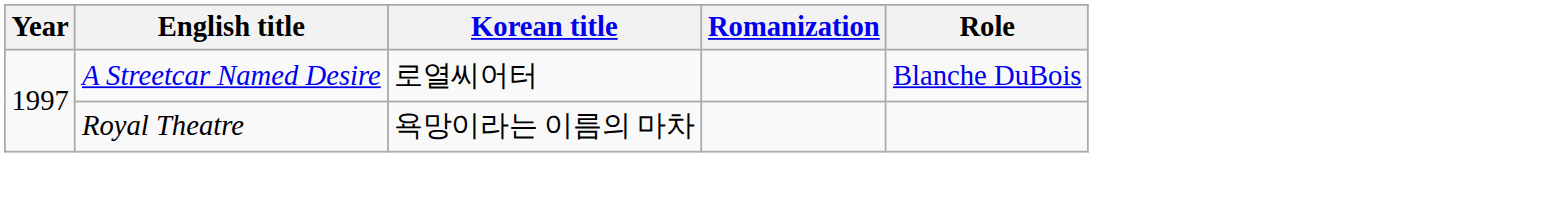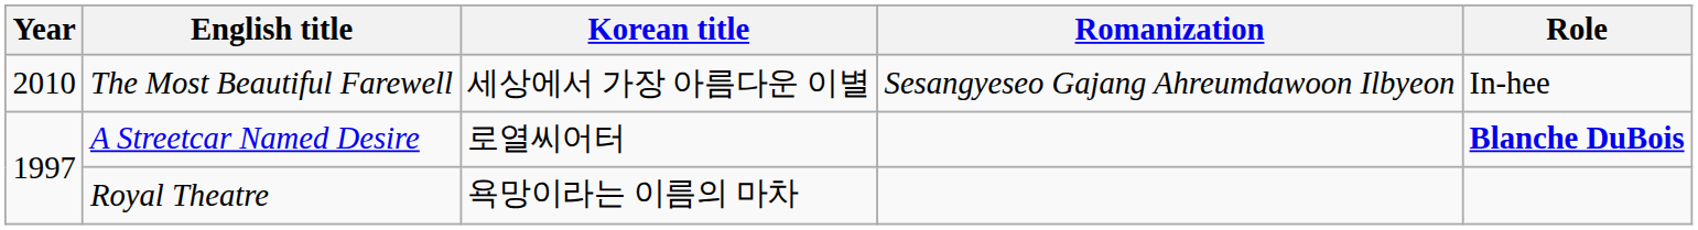+ row: 2010 | The Most Beautiful Farewell | 세상에서 가장 아름다운 이별 | Sesangyeseo Gajang Ahreumdawoon Ilbyeon | In-hee
A Streetcar Named Desire | Role: normal -> bold
